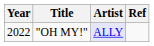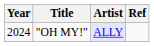"OH MY!" | Year: 2022 -> 2024
